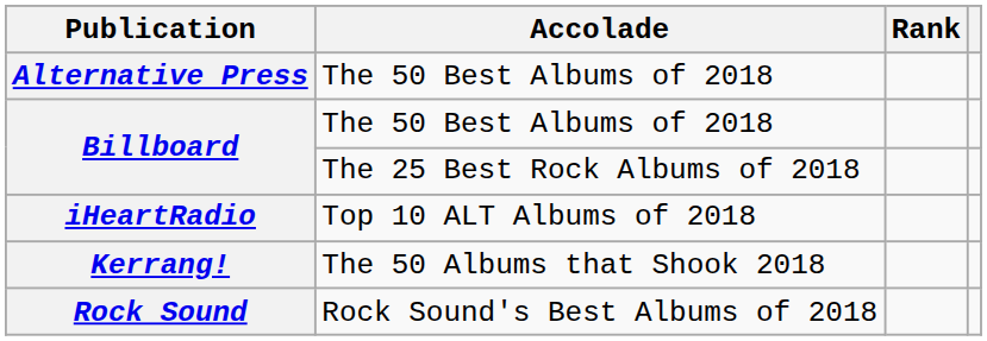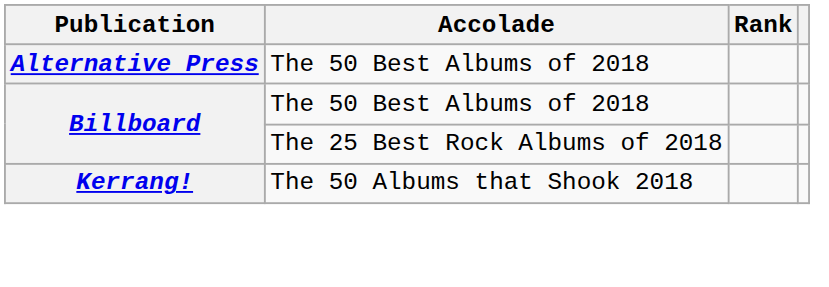- row: iHeartRadio | Top 10 ALT Albums of 2018
- row: Rock Sound | Rock Sound's Best Albums of 2018
